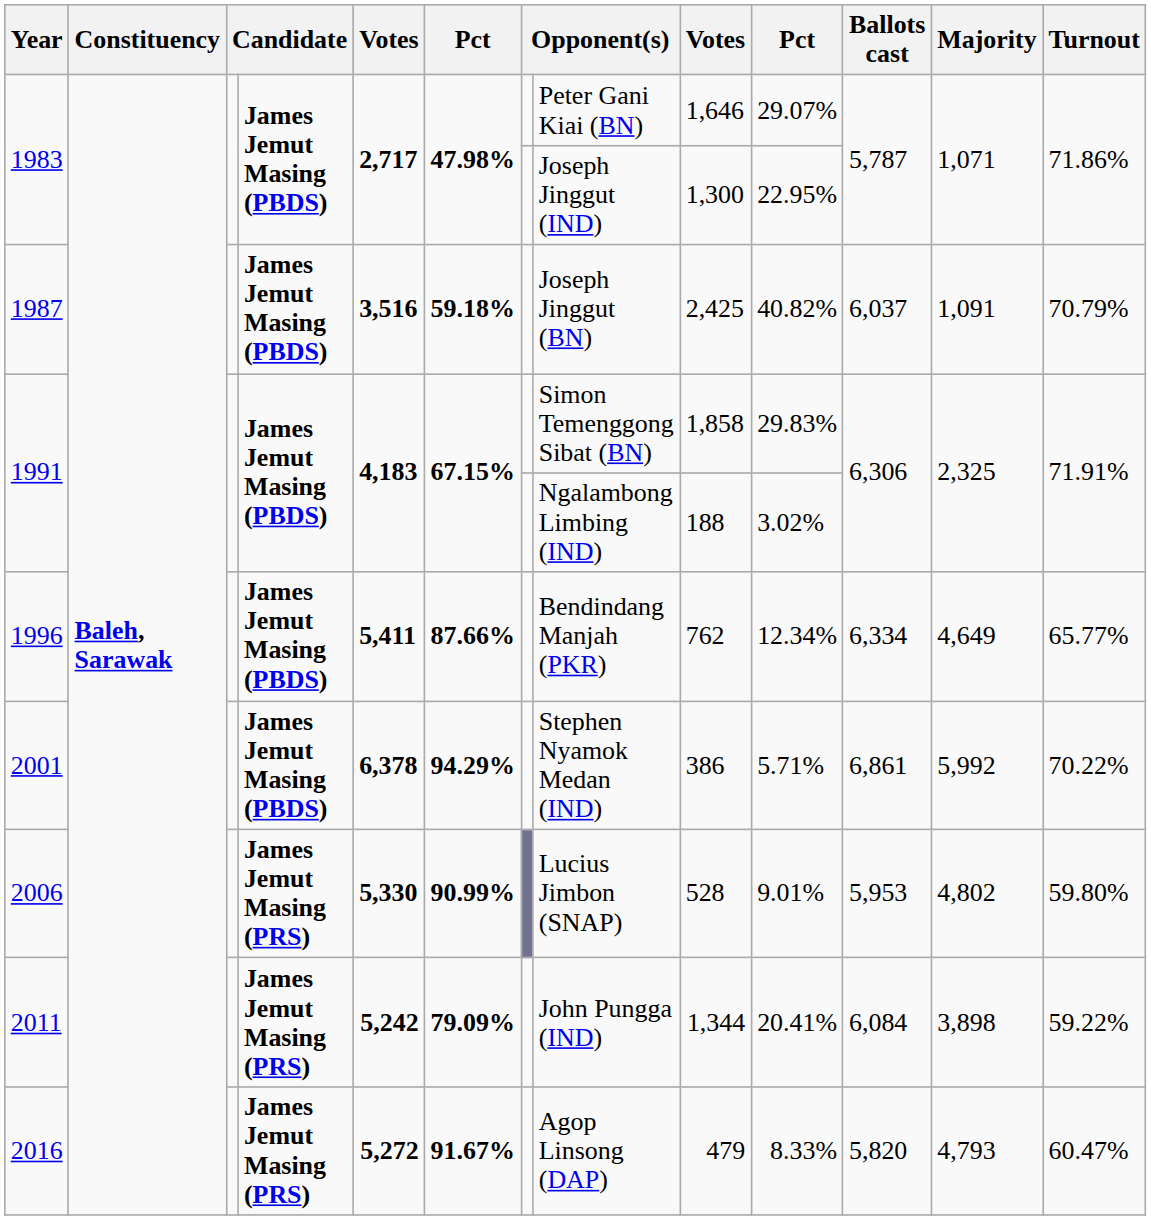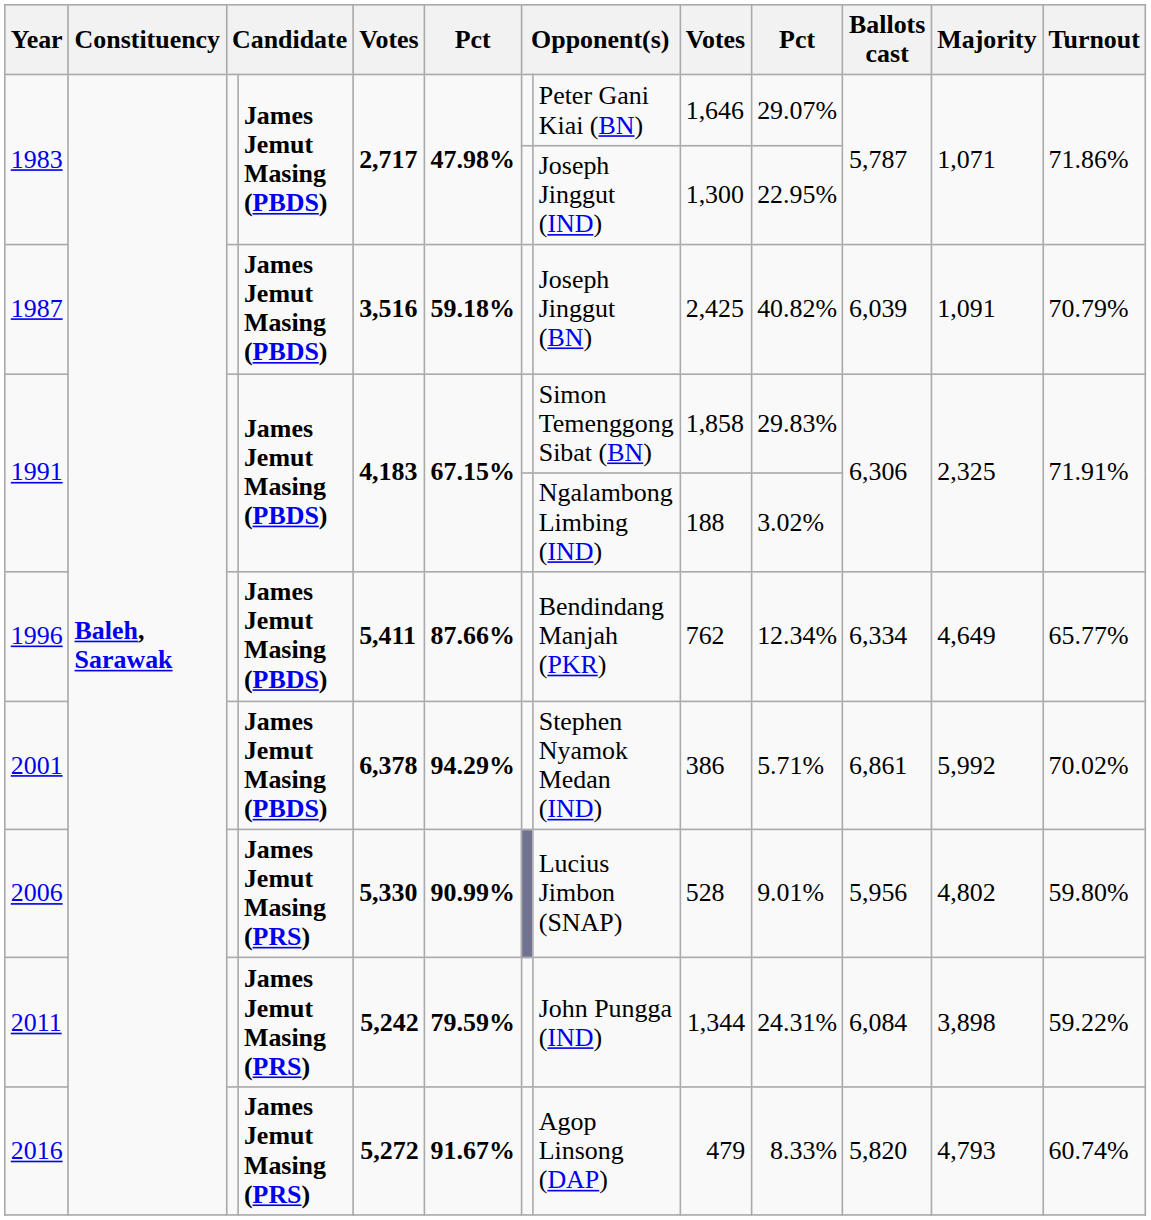1987 | Ballots cast: 6,037 -> 6,039
2001 | Turnout: 70.22% -> 70.02%
2006 | Ballots cast: 5,953 -> 5,956
2011 | column 6: 79.09% -> 79.59%
2011 | column 10: 20.41% -> 24.31%
2016 | Turnout: 60.47% -> 60.74%
